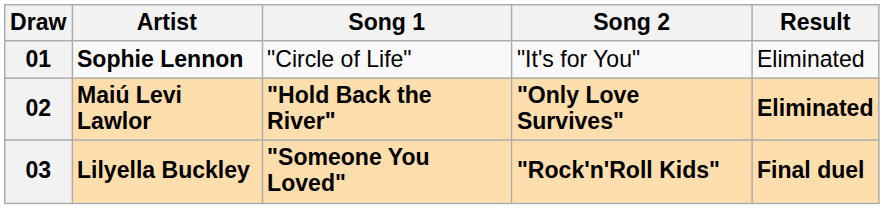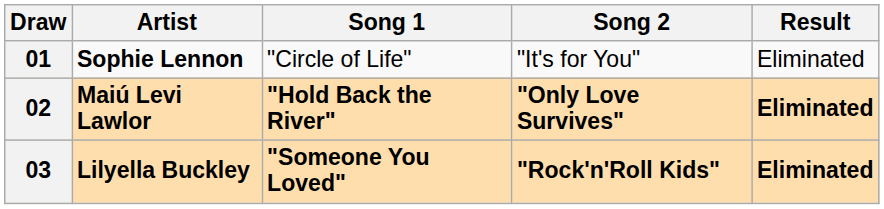03 | Result: Final duel -> Eliminated
